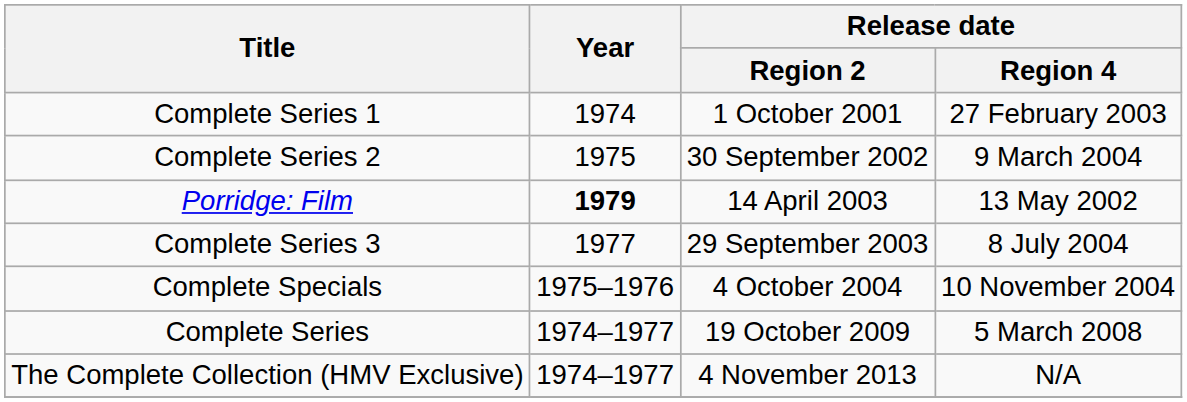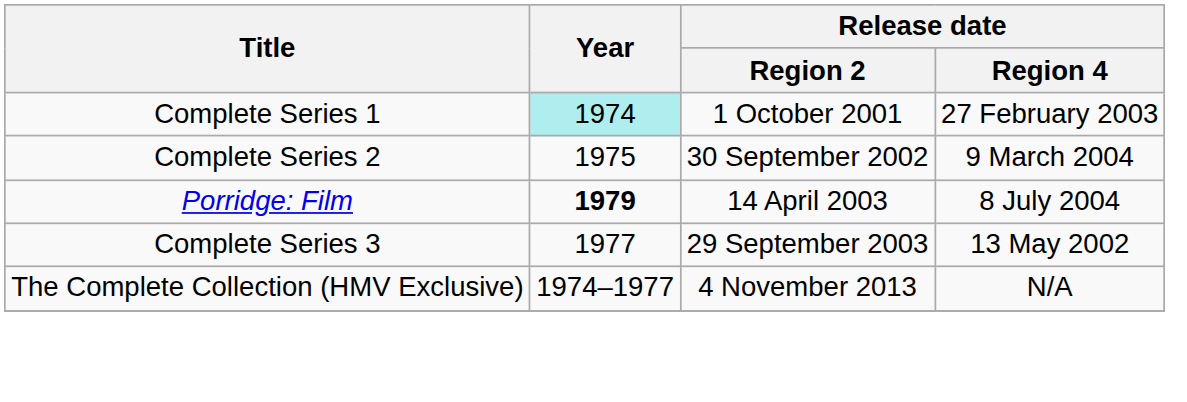Complete Series 1 | Year: no background -> paleturquoise background
Porridge: Film | Release date / Region 4: 13 May 2002 -> 8 July 2004
Complete Series 3 | Release date / Region 4: 8 July 2004 -> 13 May 2002
- row: Complete Specials | 1975–1976 | 4 October 2004 | 10 November 2004
- row: Complete Series | 1974–1977 | 19 October 2009 | 5 March 2008
